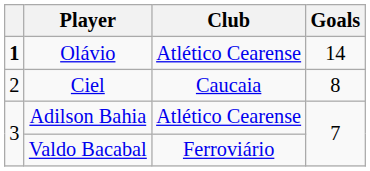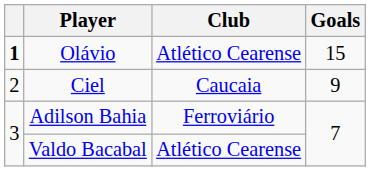Olávio | Goals: 14 -> 15
Ciel | Goals: 8 -> 9
Adilson Bahia | Club: Atlético Cearense -> Ferroviário
Valdo Bacabal | Club: Ferroviário -> Atlético Cearense
